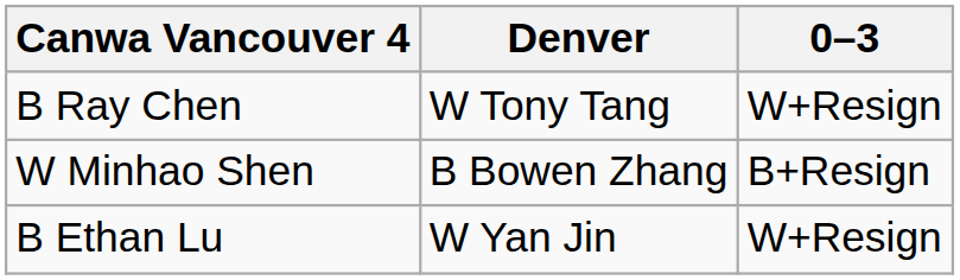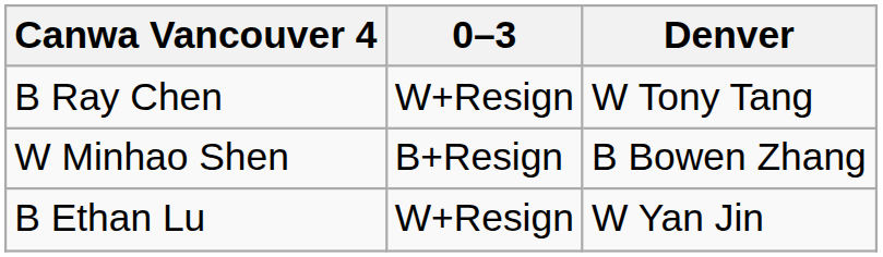columns swapped: 0–3 <-> Denver
